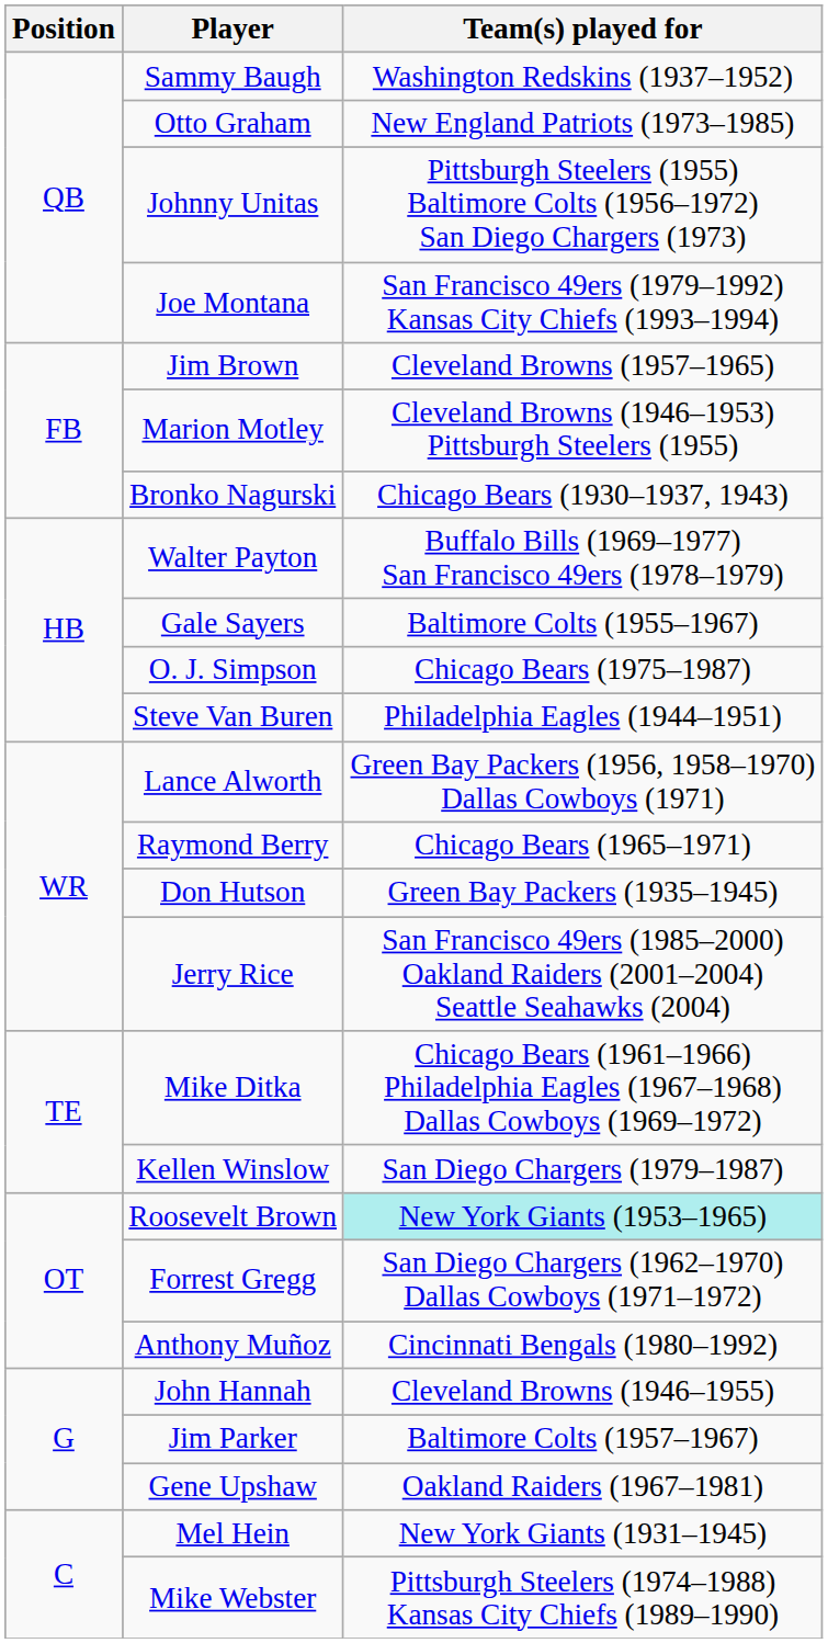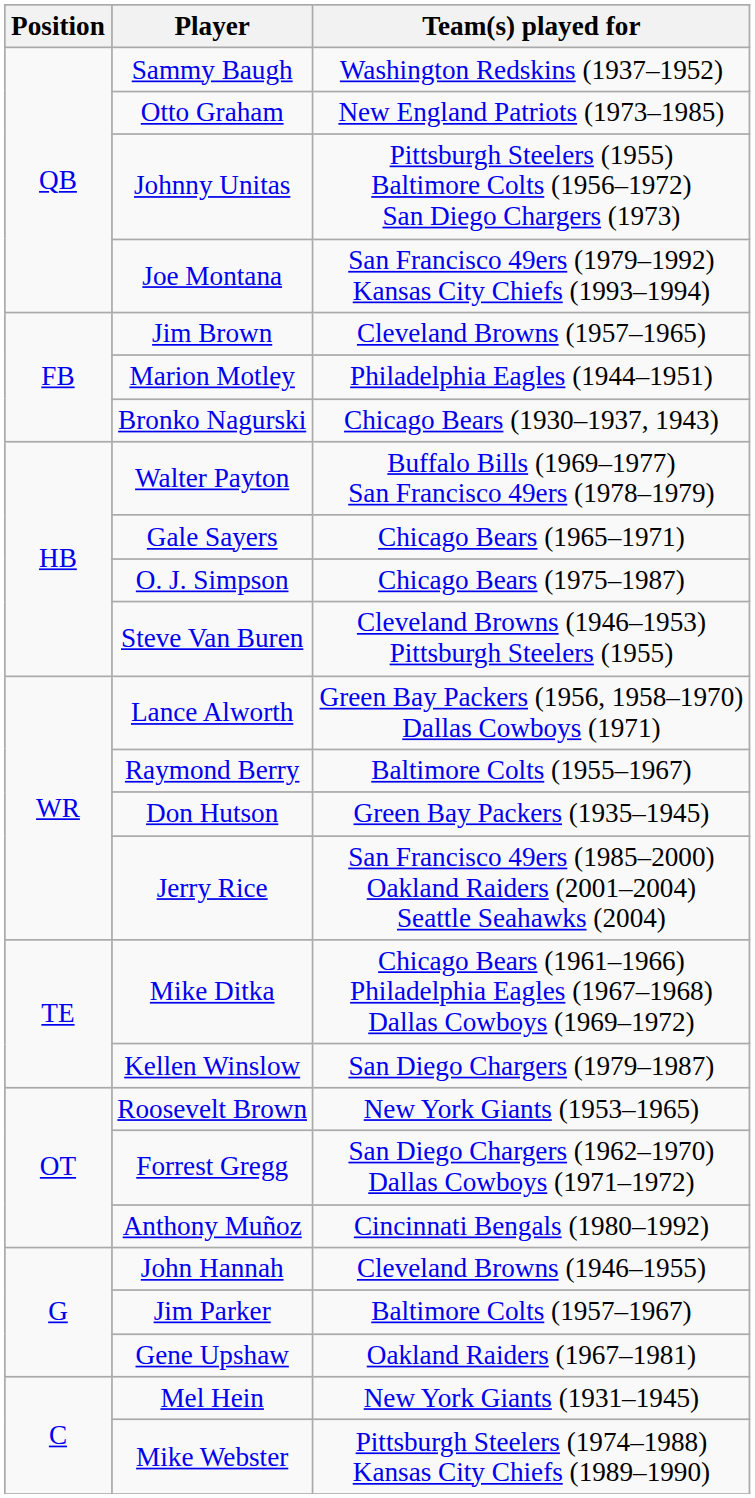Marion Motley | Team(s) played for: Cleveland Browns (1946–1953) Pittsburgh Steelers (1955) -> Philadelphia Eagles (1944–1951)
Gale Sayers | Team(s) played for: Baltimore Colts (1955–1967) -> Chicago Bears (1965–1971)
Steve Van Buren | Team(s) played for: Philadelphia Eagles (1944–1951) -> Cleveland Browns (1946–1953) Pittsburgh Steelers (1955)
Raymond Berry | Team(s) played for: Chicago Bears (1965–1971) -> Baltimore Colts (1955–1967)
Roosevelt Brown | Team(s) played for: paleturquoise background -> no background
